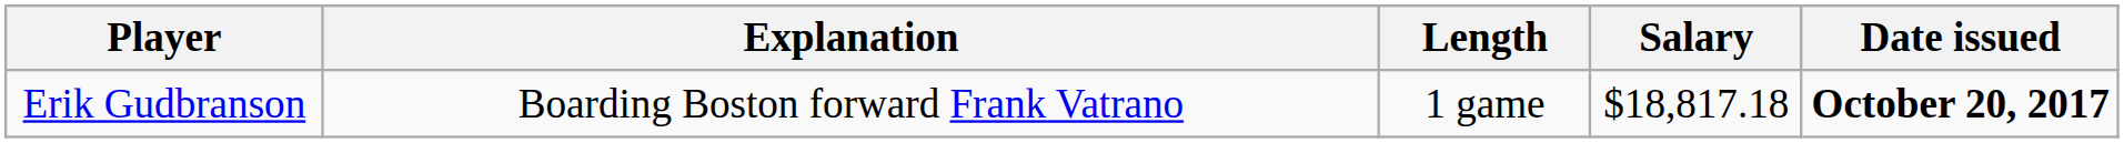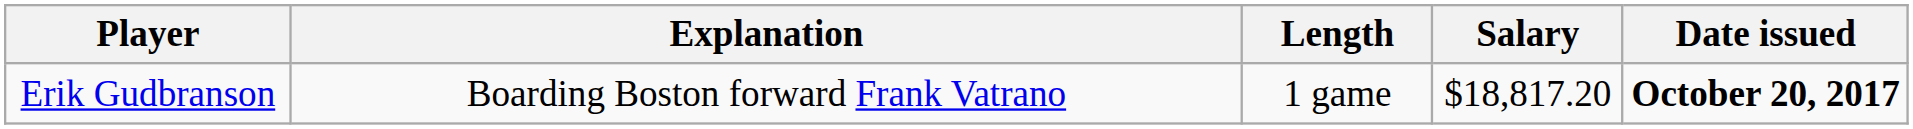Erik Gudbranson | Salary: $18,817.18 -> $18,817.20
